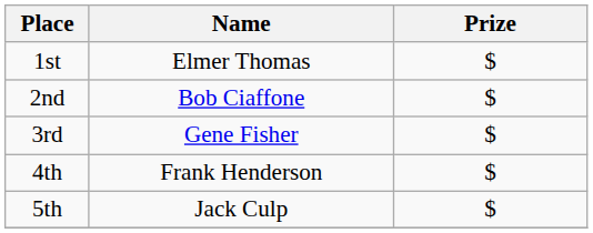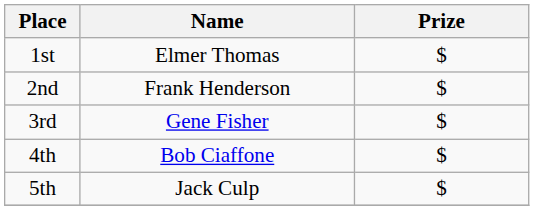2nd | Name: Bob Ciaffone -> Frank Henderson
4th | Name: Frank Henderson -> Bob Ciaffone
